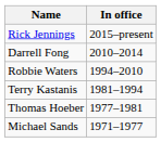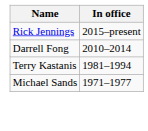- row: Robbie Waters | 1994–2010
- row: Thomas Hoeber | 1977–1981
